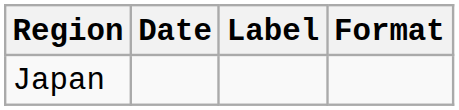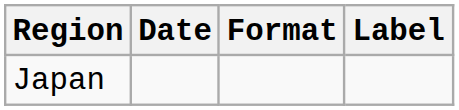columns swapped: Format <-> Label
